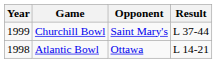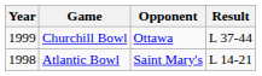Churchill Bowl | Opponent: Saint Mary's -> Ottawa
Atlantic Bowl | Opponent: Ottawa -> Saint Mary's
